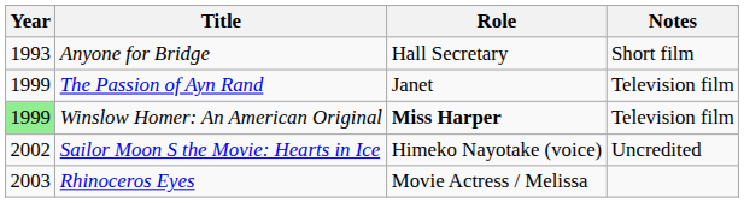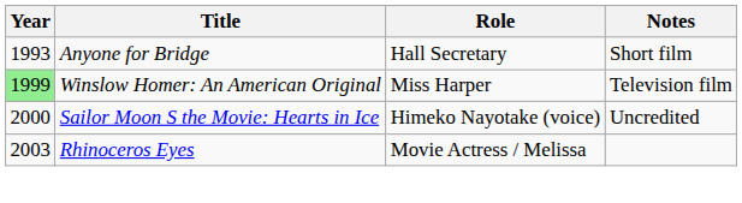- row: 1999 | The Passion of Ayn Rand | Janet | Television film
Winslow Homer: An American Original | Role: bold -> normal
Sailor Moon S the Movie: Hearts in Ice | Year: 2002 -> 2000
